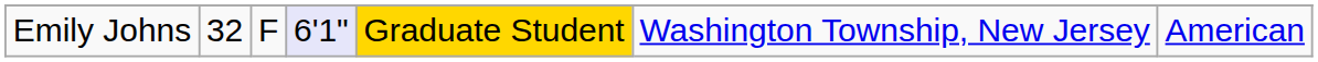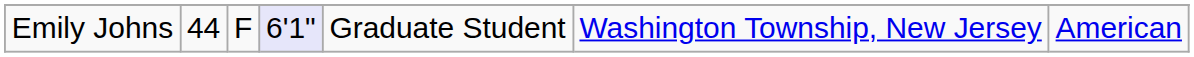Emily Johns | column 2: 32 -> 44
Emily Johns | column 5: gold background -> no background
